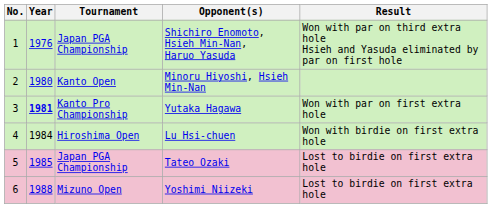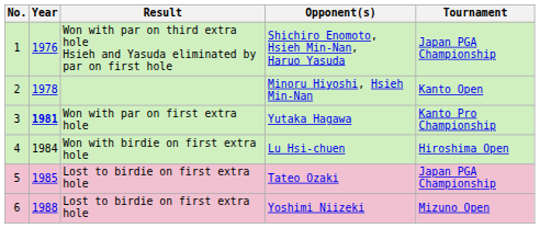columns swapped: Tournament <-> Result
Minoru Hiyoshi, Hsieh Min-Nan | Year: 1980 -> 1978
